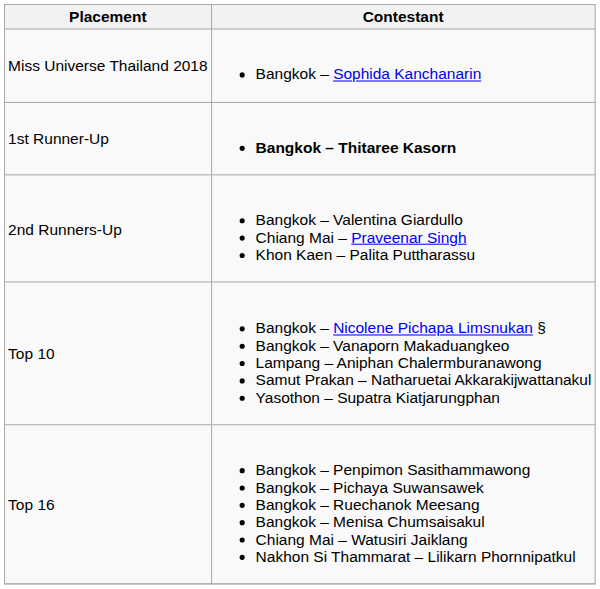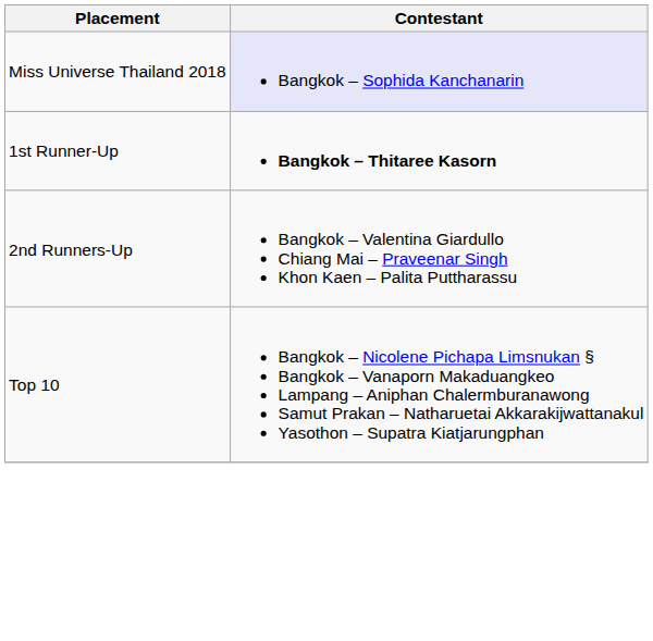Miss Universe Thailand 2018 | Contestant: no background -> lavender background
- row: Top 16 | Bangkok – Penpimon Sasithammawong Bangkok – Pichaya Suwansawek Bangkok – Ruechanok Meesang Bangkok – Menisa Chumsaisakul Chiang Mai – Watusiri Jaiklang Nakhon Si Thammarat – Lilikarn Phornnipatkul
